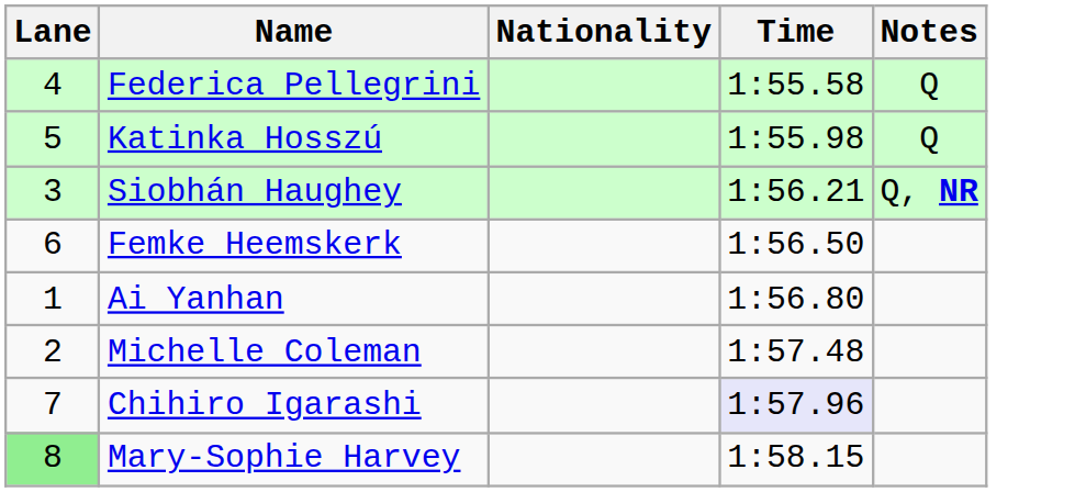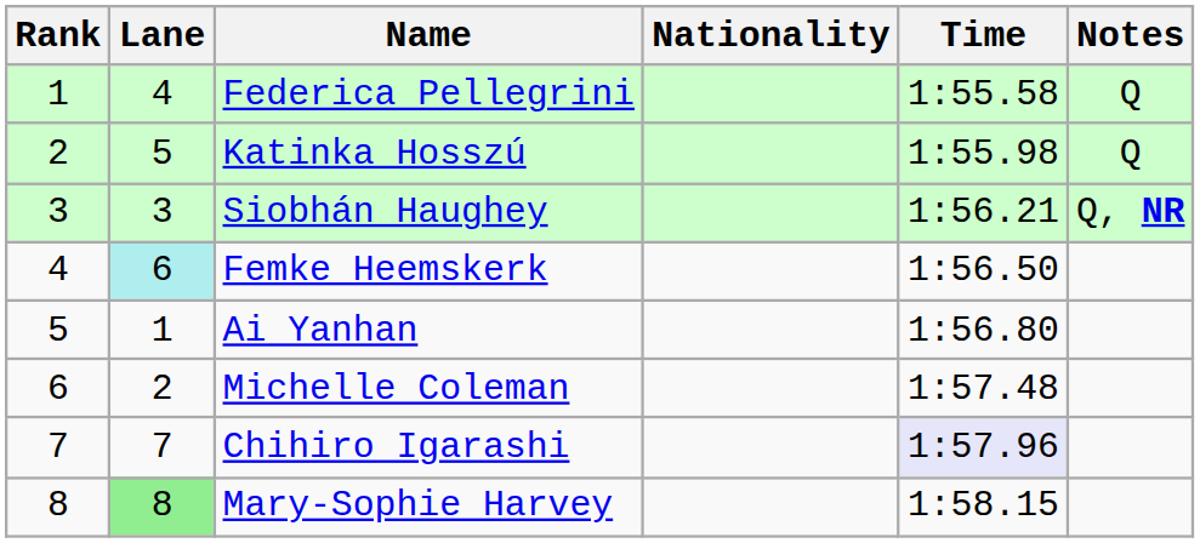+ column: Rank | 1 | 2 | 3 | 4 | 5 | 6 | 7 | 8
Femke Heemskerk | Lane: no background -> paleturquoise background
